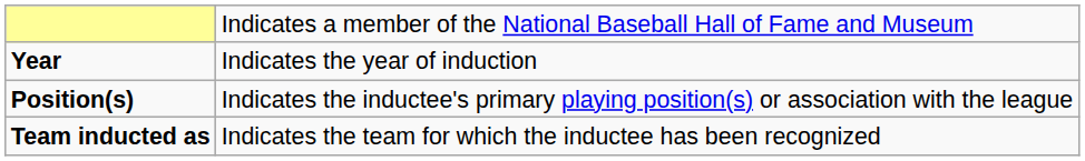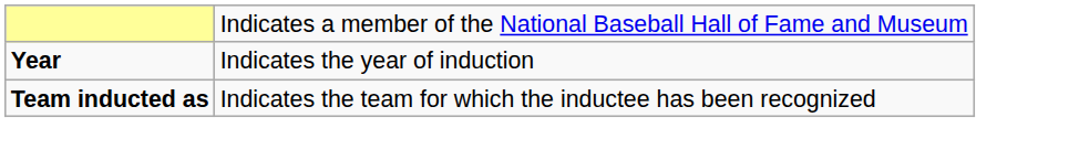- row: Position(s) | Indicates the inductee's primary playing position(s) or association with the league
